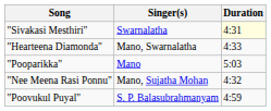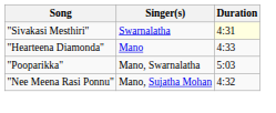"Hearteena Diamonda" | Singer(s): Mano, Swarnalatha -> Mano
"Pooparikka" | Singer(s): Mano -> Mano, Swarnalatha
- row: "Poovukul Puyal" | S. P. Balasubrahmanyam | 4:59
